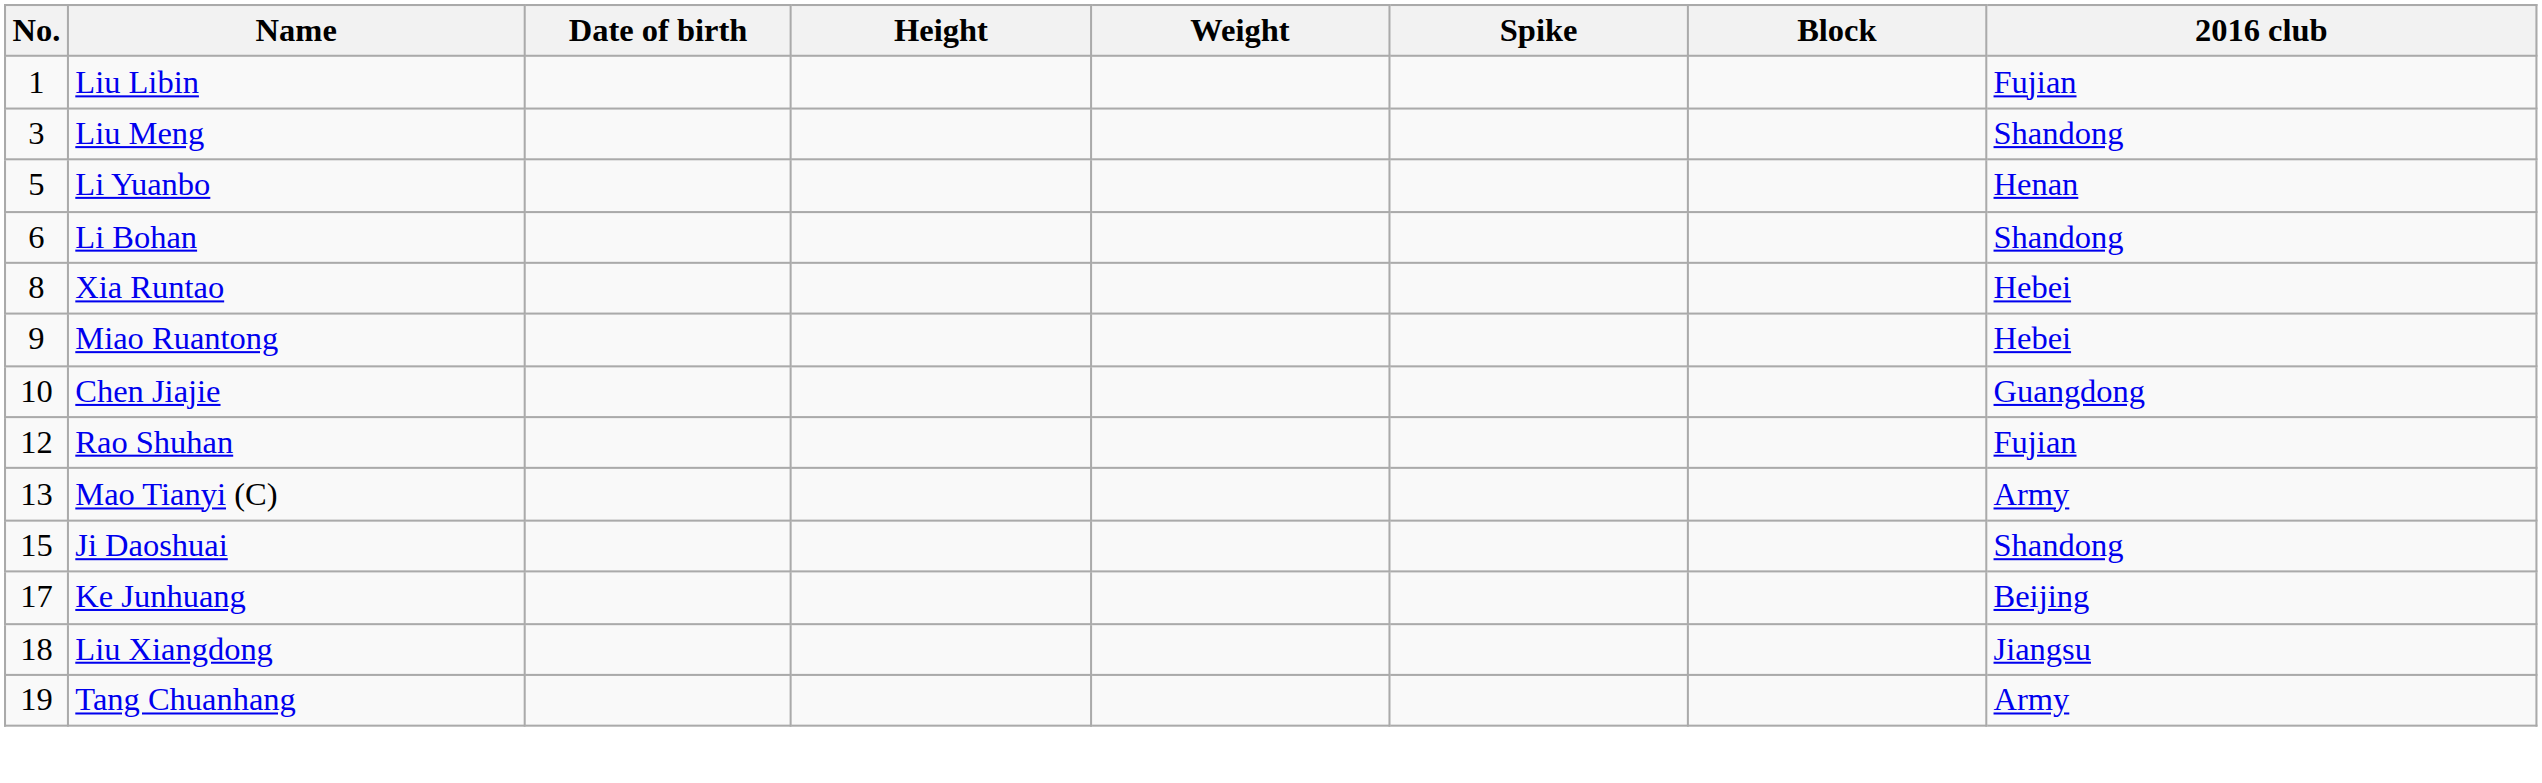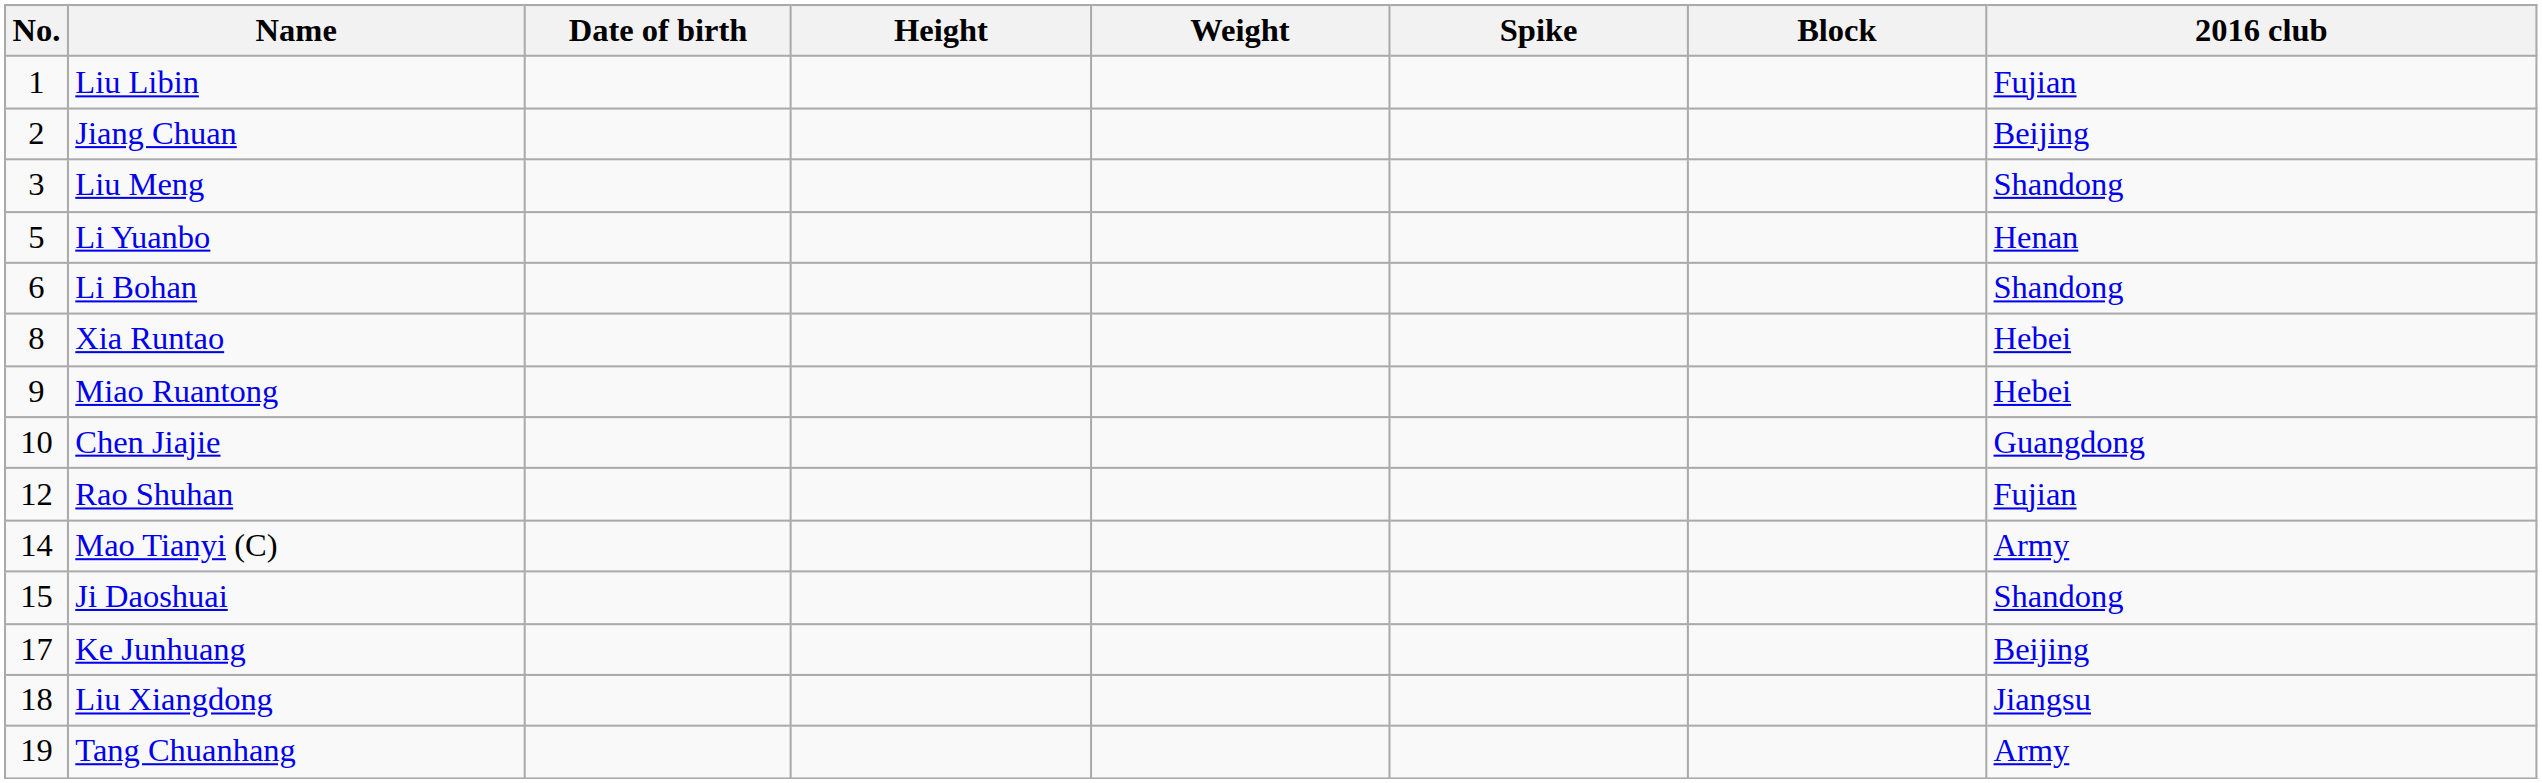+ row: 2 | Jiang Chuan | Beijing
Mao Tianyi (C) | No.: 13 -> 14
